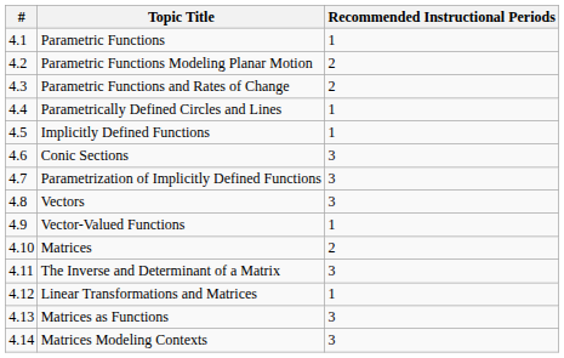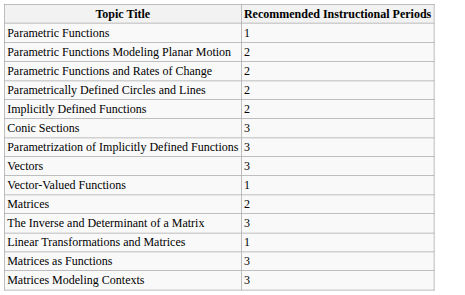- column: # | 4.1 | 4.2 | 4.3 | 4.4 | 4.5 | 4.6 | 4.7 | 4.8 | 4.9 | 4.10 | 4.11 | 4.12 | 4.13 | 4.14
Parametrically Defined Circles and Lines | Recommended Instructional Periods: 1 -> 2
Implicitly Defined Functions | Recommended Instructional Periods: 1 -> 2
